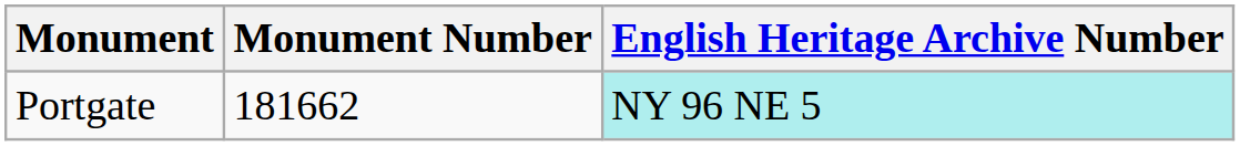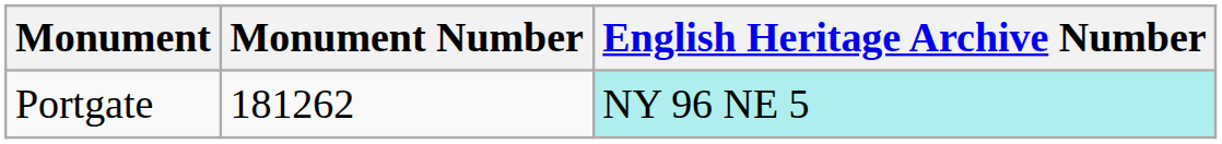Portgate | Monument Number: 181662 -> 181262
